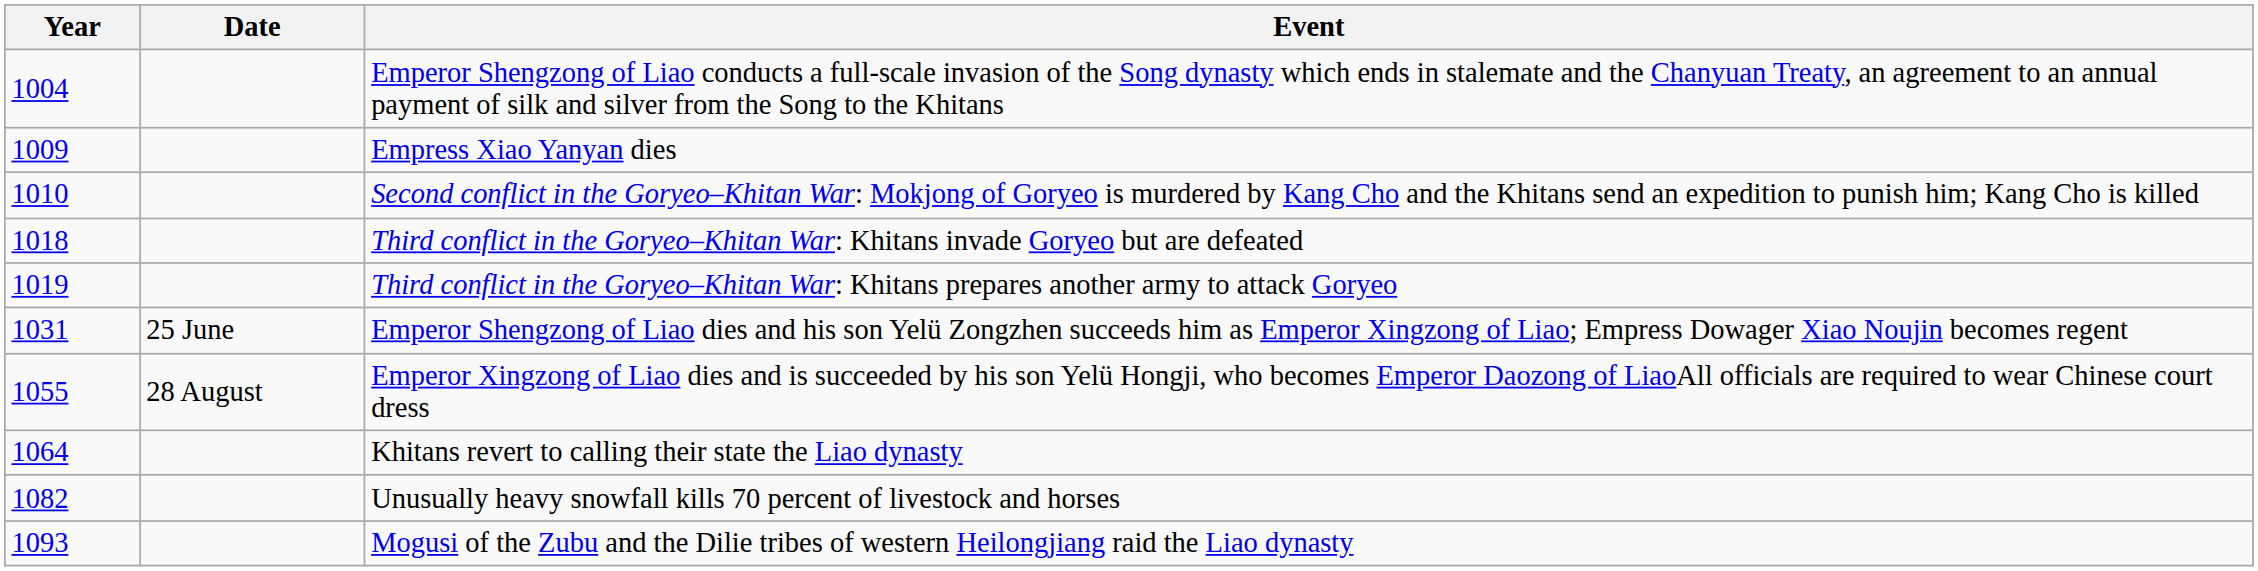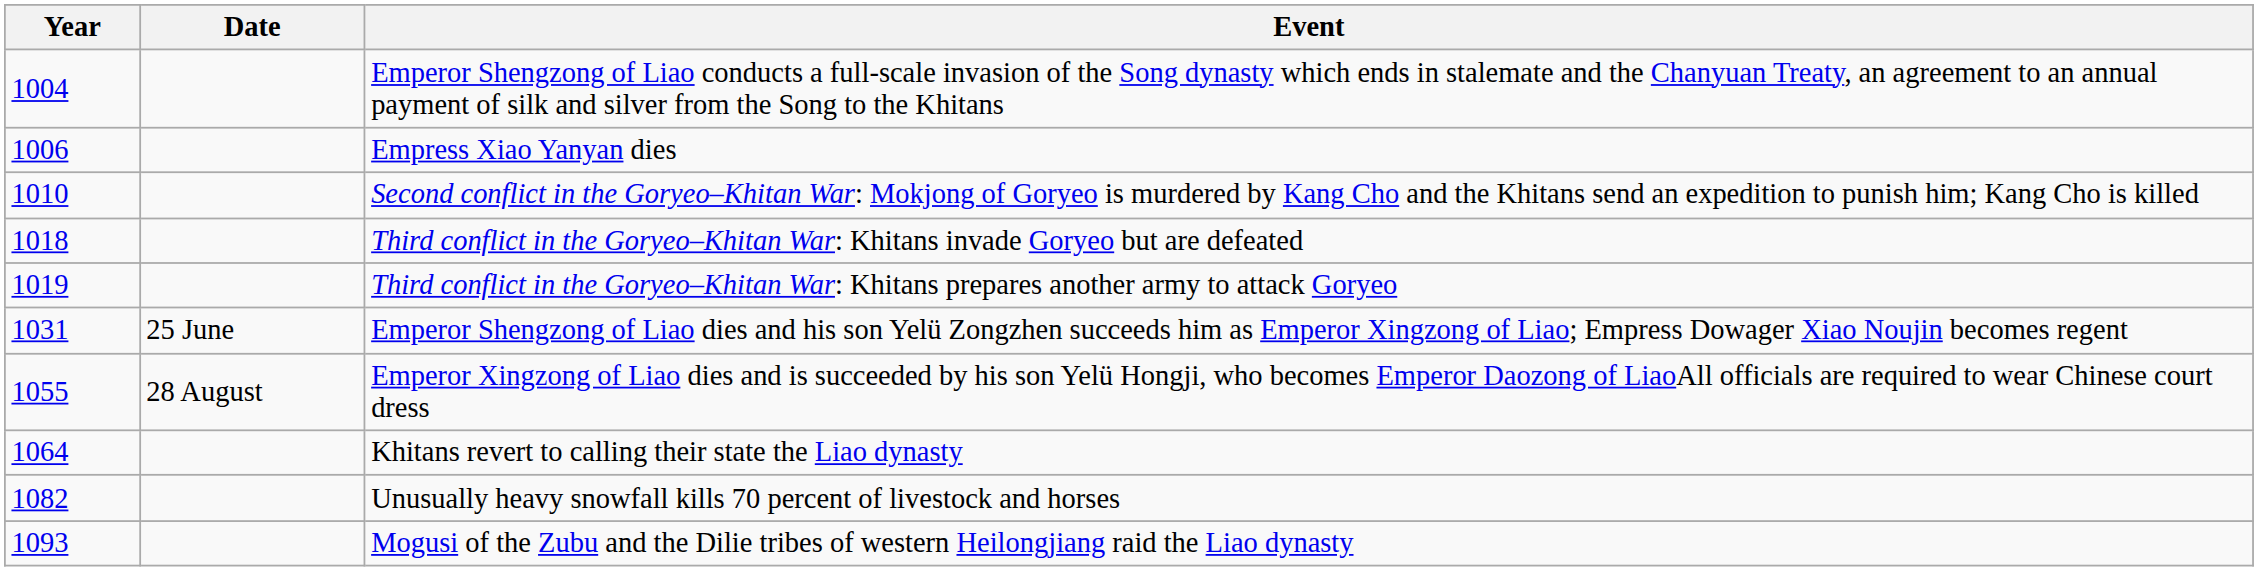Empress Xiao Yanyan dies | Year: 1009 -> 1006
